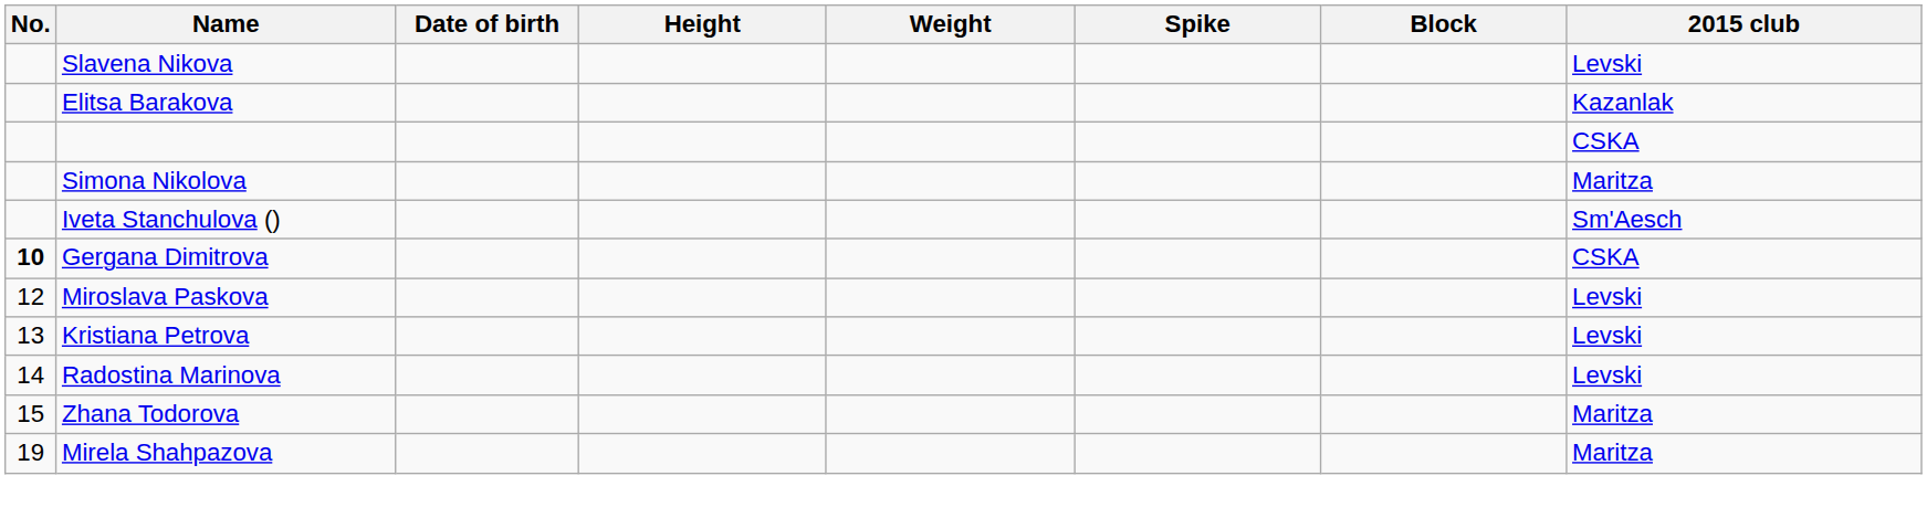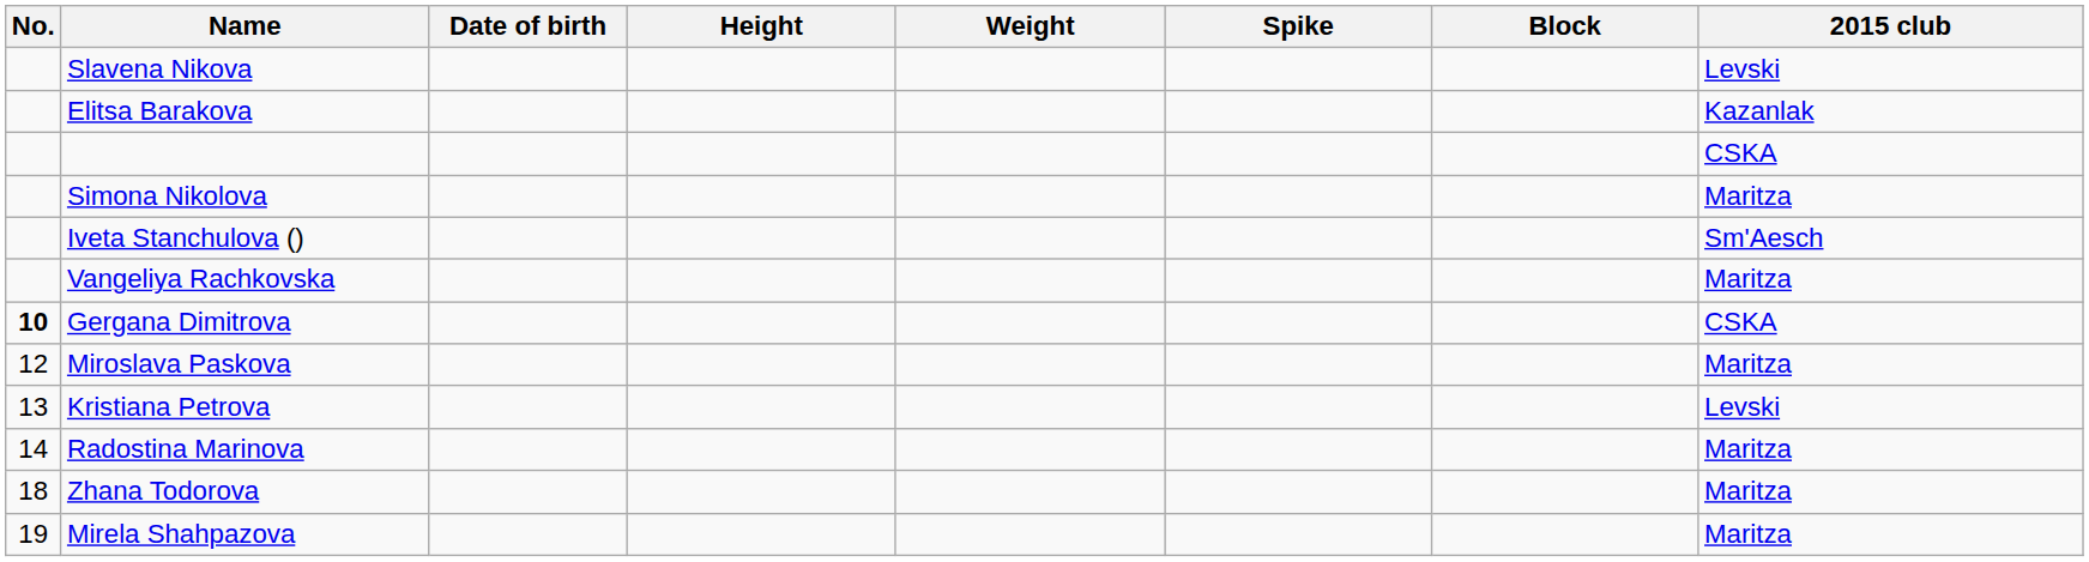+ row: Vangeliya Rachkovska | Maritza
Miroslava Paskova | 2015 club: Levski -> Maritza
Radostina Marinova | 2015 club: Levski -> Maritza
Zhana Todorova | No.: 15 -> 18
